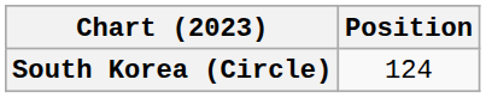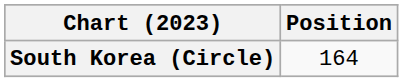South Korea (Circle) | Position: 124 -> 164
